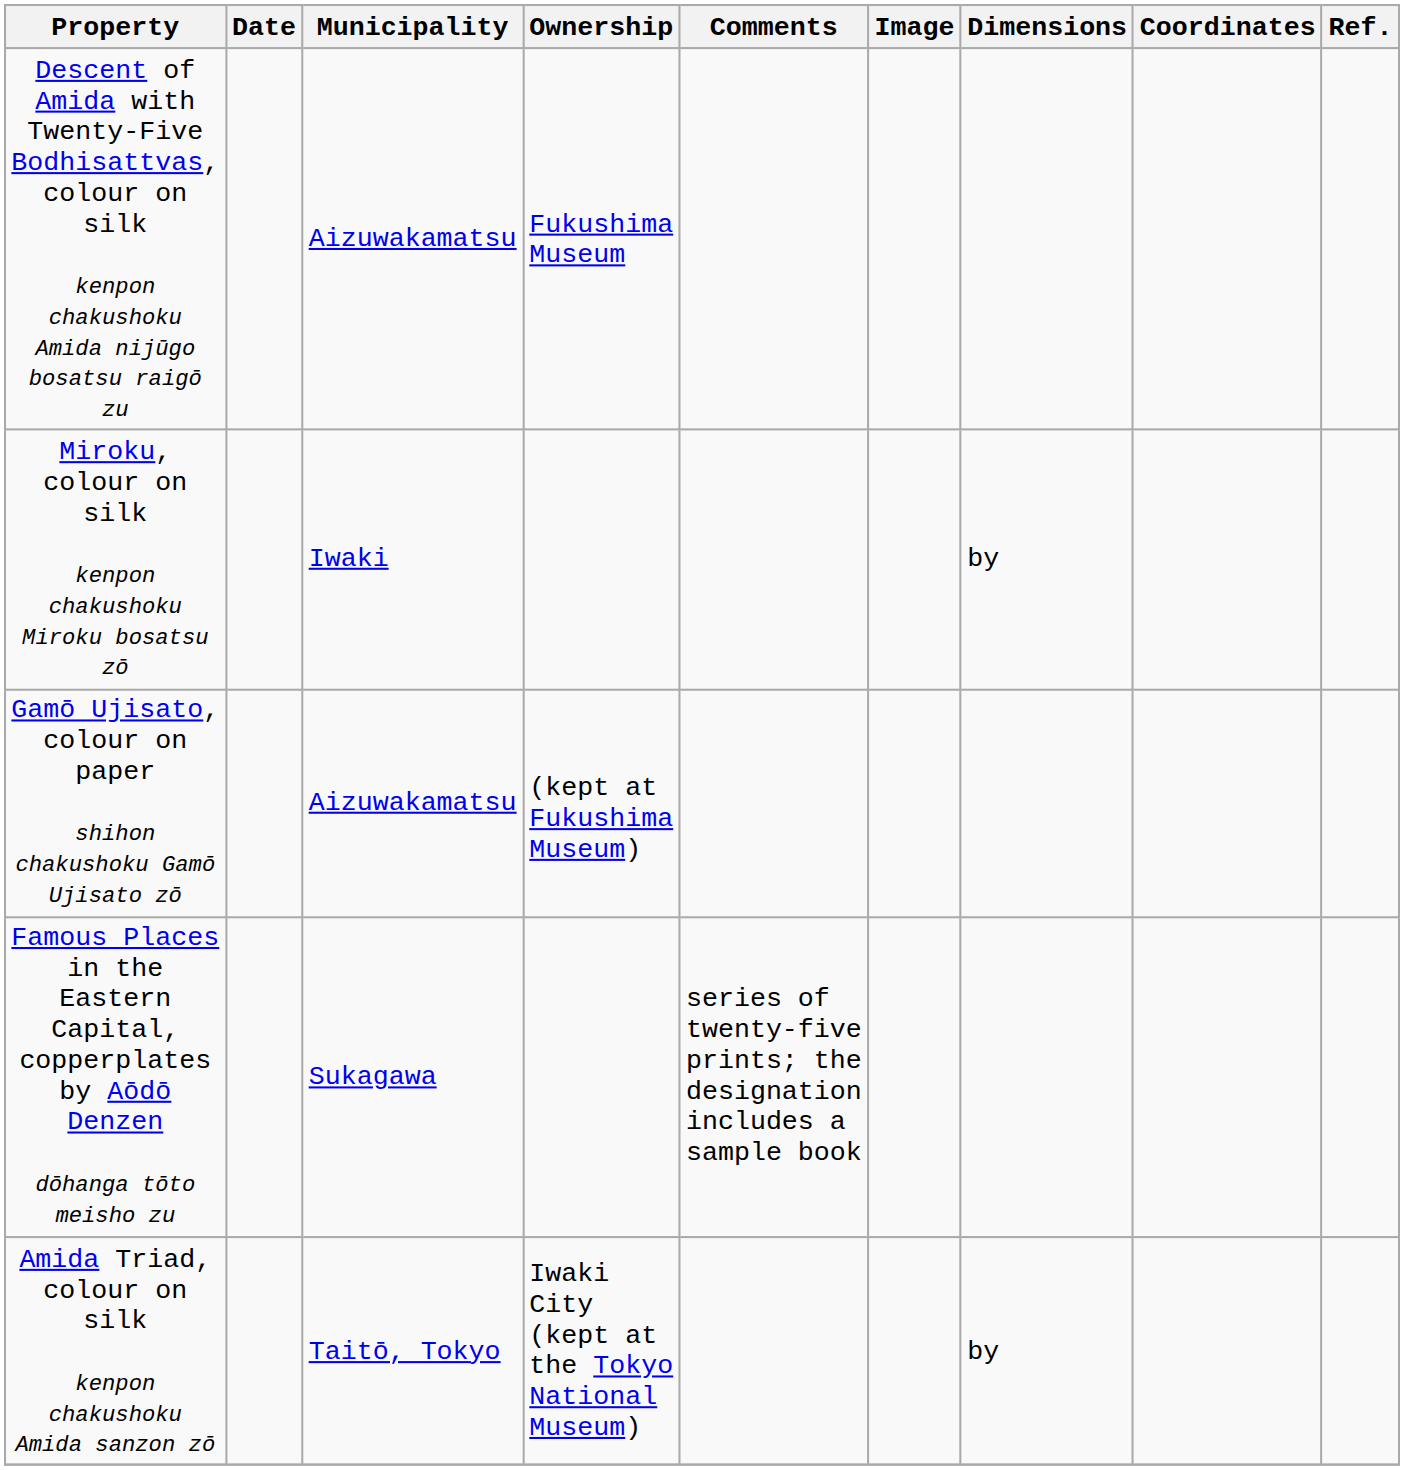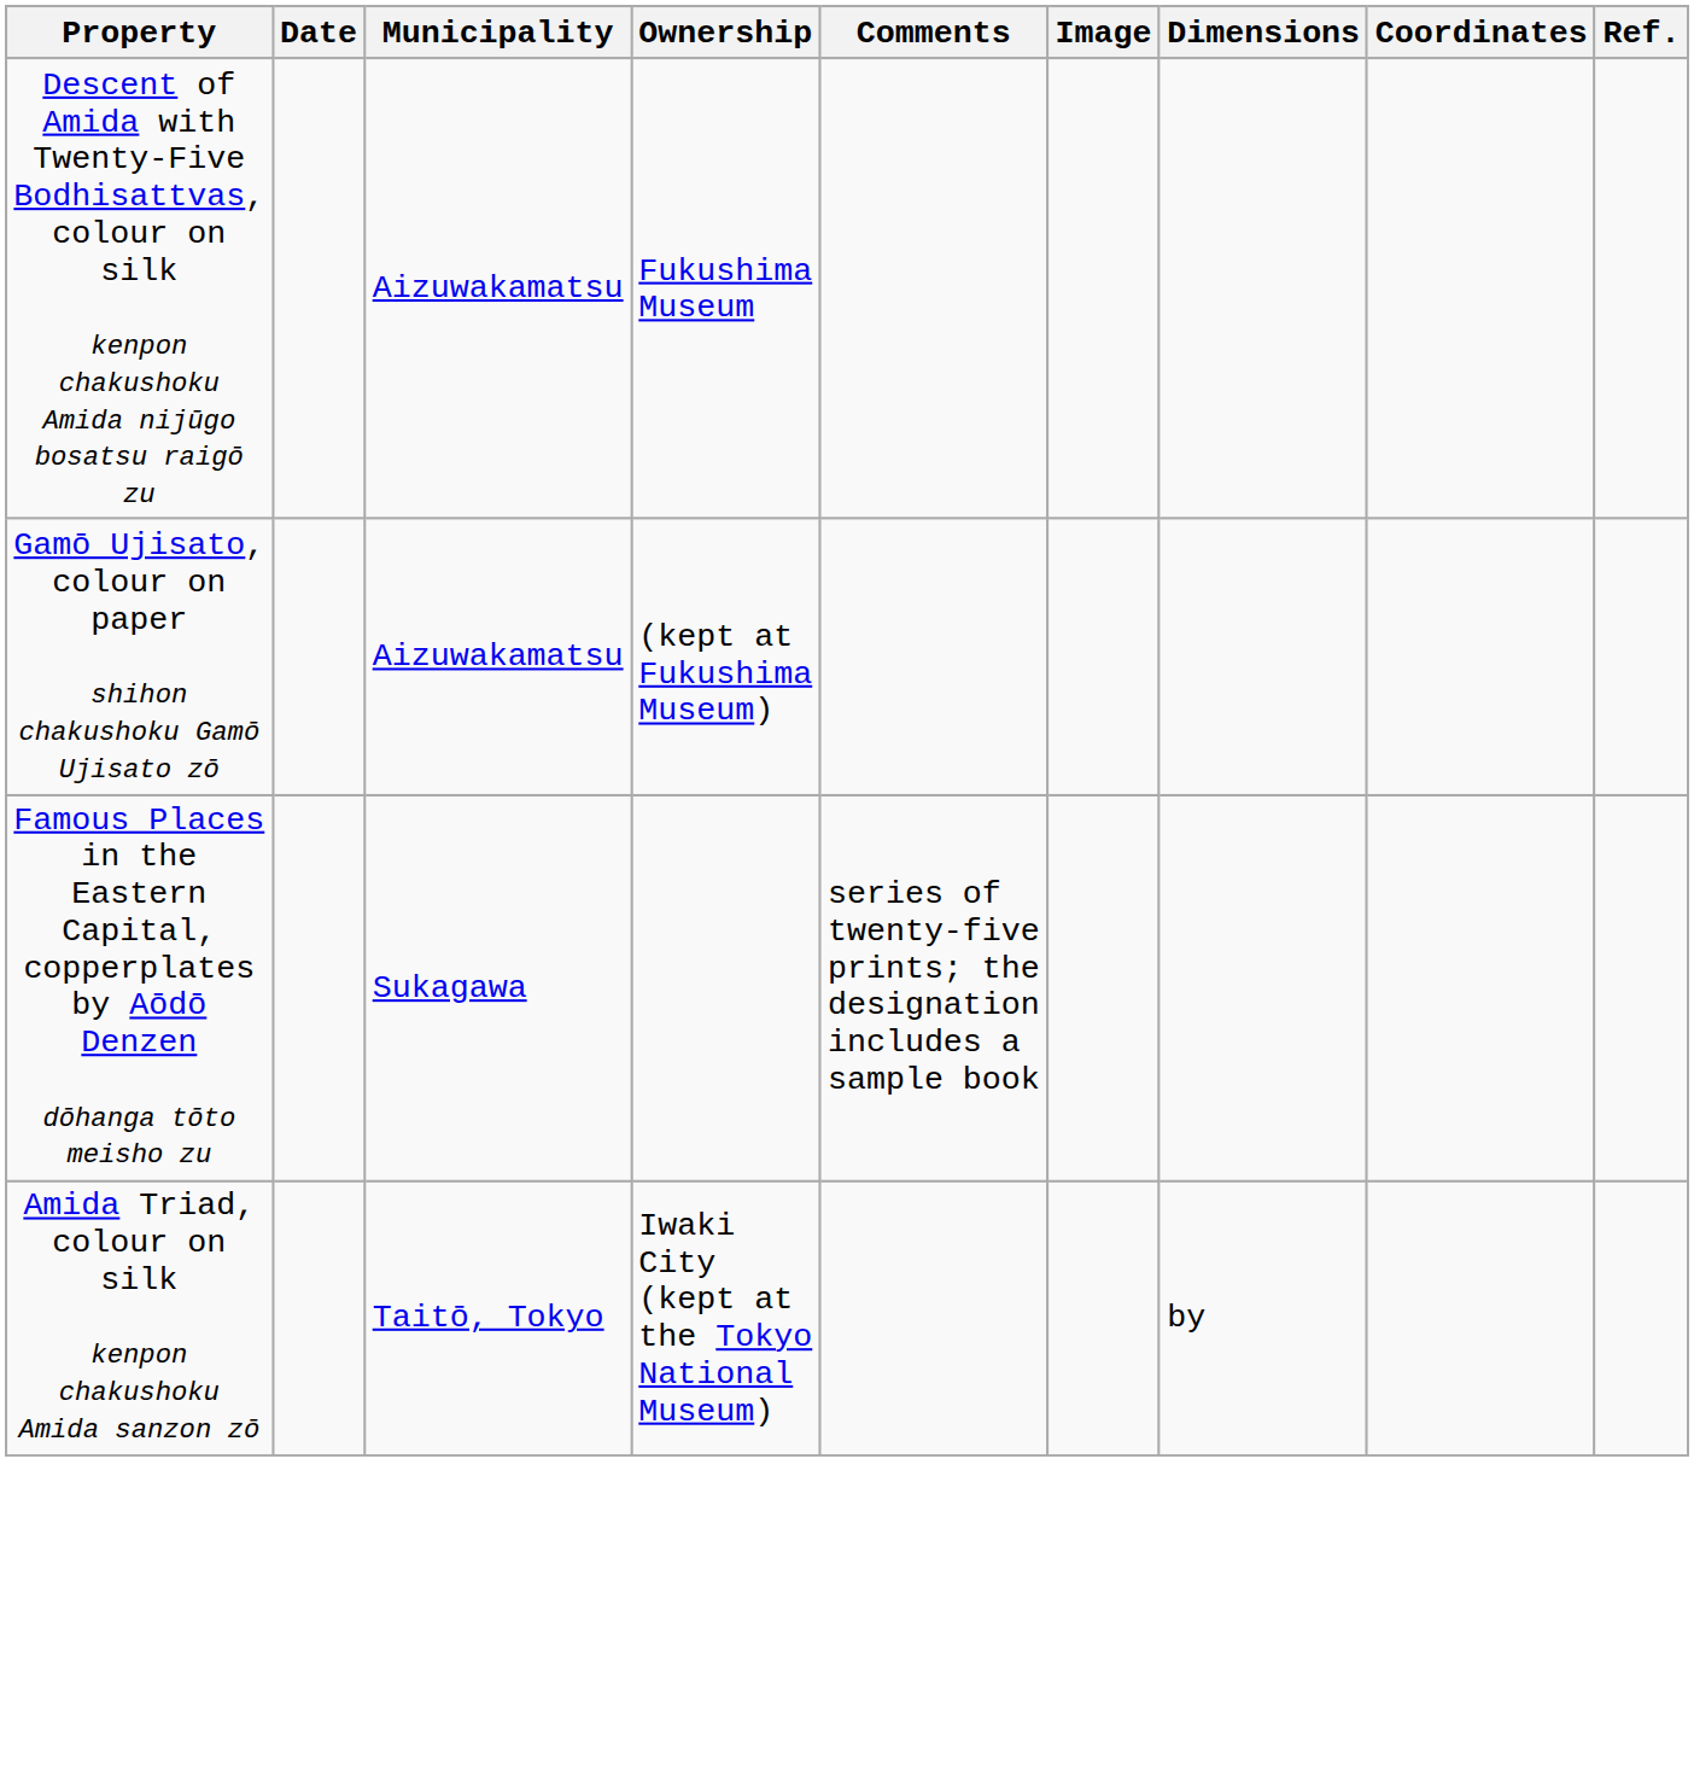- row: Miroku, colour on silk kenpon chakushoku Miroku bosatsu zō | Iwaki | by
